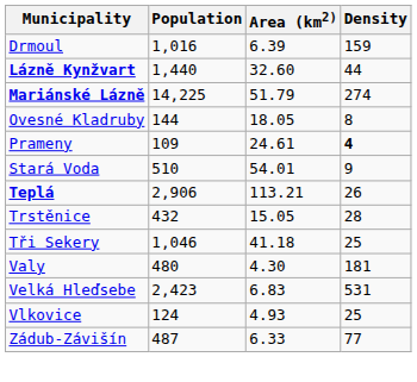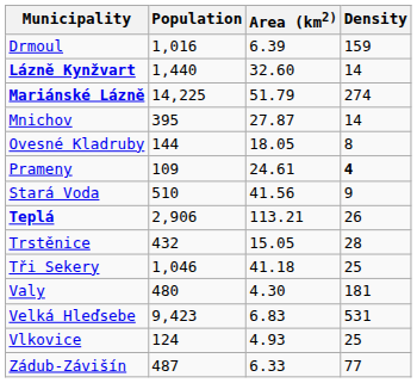Lázně Kynžvart | Density: 44 -> 14
+ row: Mnichov | 395 | 27.87 | 14
Stará Voda | Area (km2): 54.01 -> 41.56
Velká Hleďsebe | Population: 2,423 -> 9,423
